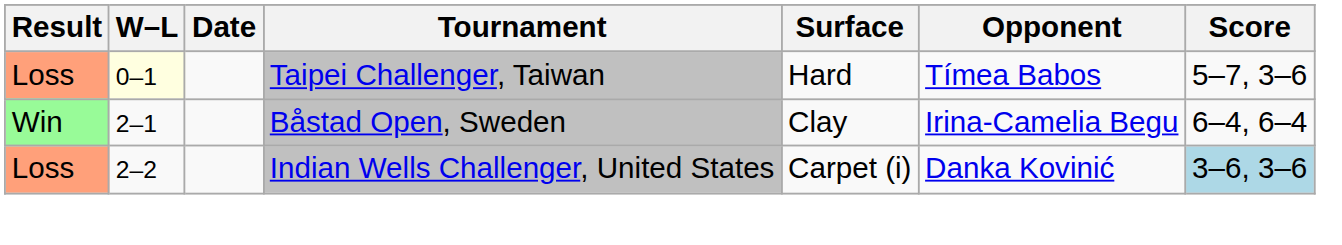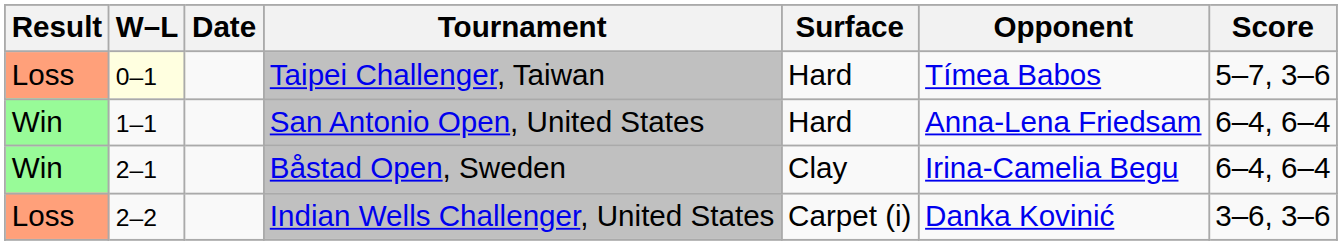+ row: Win | 1–1 | San Antonio Open, United States | Hard | Anna-Lena Friedsam | 6–4, 6–4
Indian Wells Challenger, United States | Score: lightblue background -> no background
